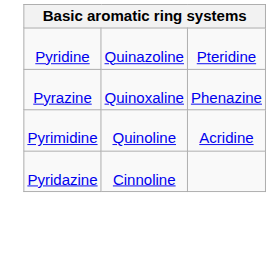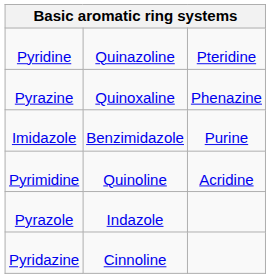+ row: Imidazole | Benzimidazole | Purine
+ row: Pyrazole | Indazole
